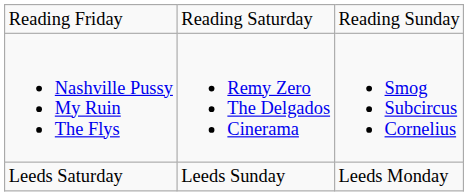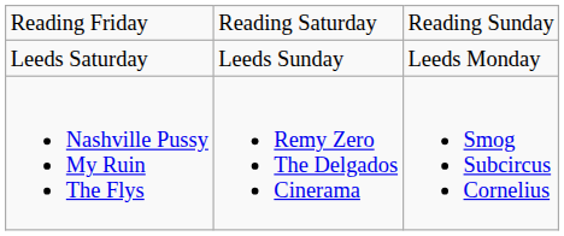rows swapped: Leeds Saturday <-> Nashville Pussy My Ruin The Flys
